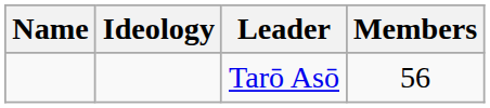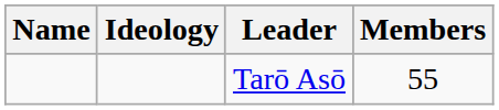Tarō Asō | Members: 56 -> 55
